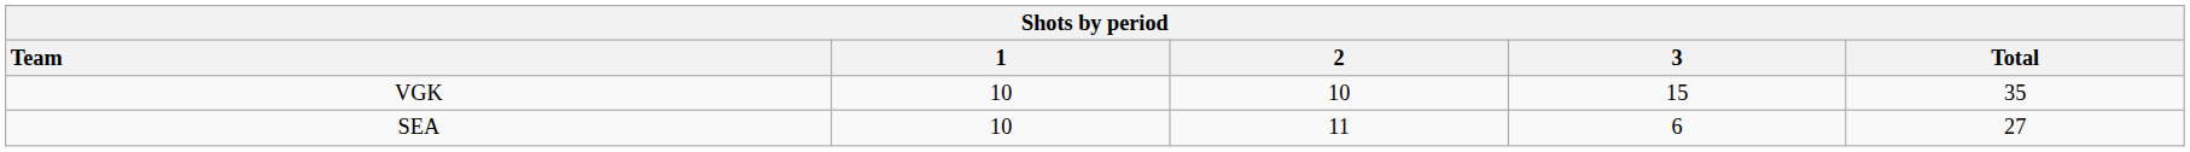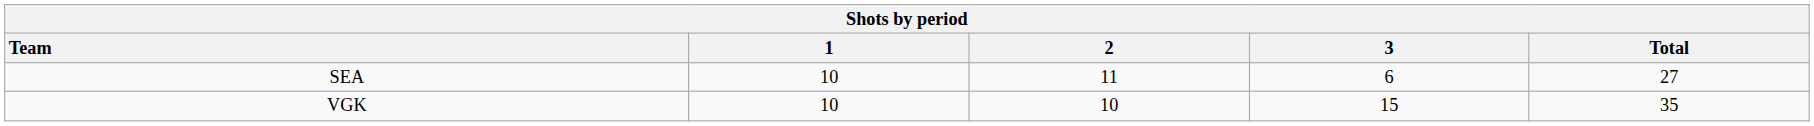rows swapped: VGK <-> SEA
